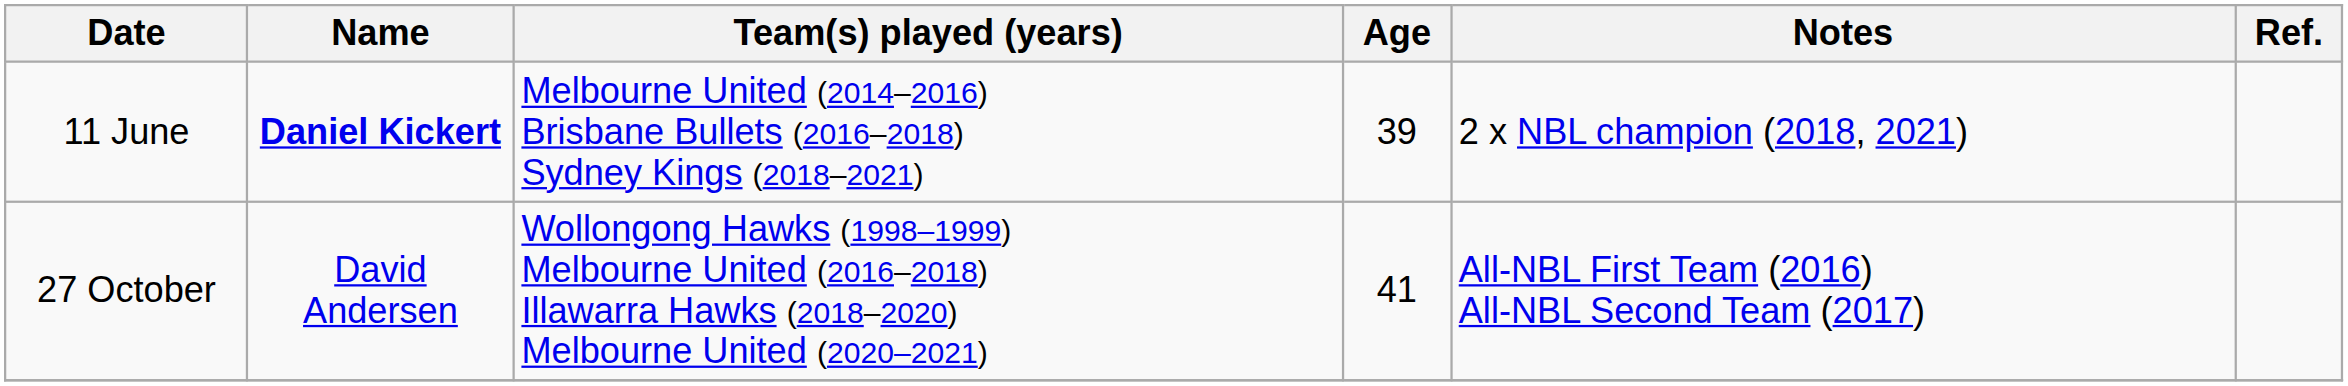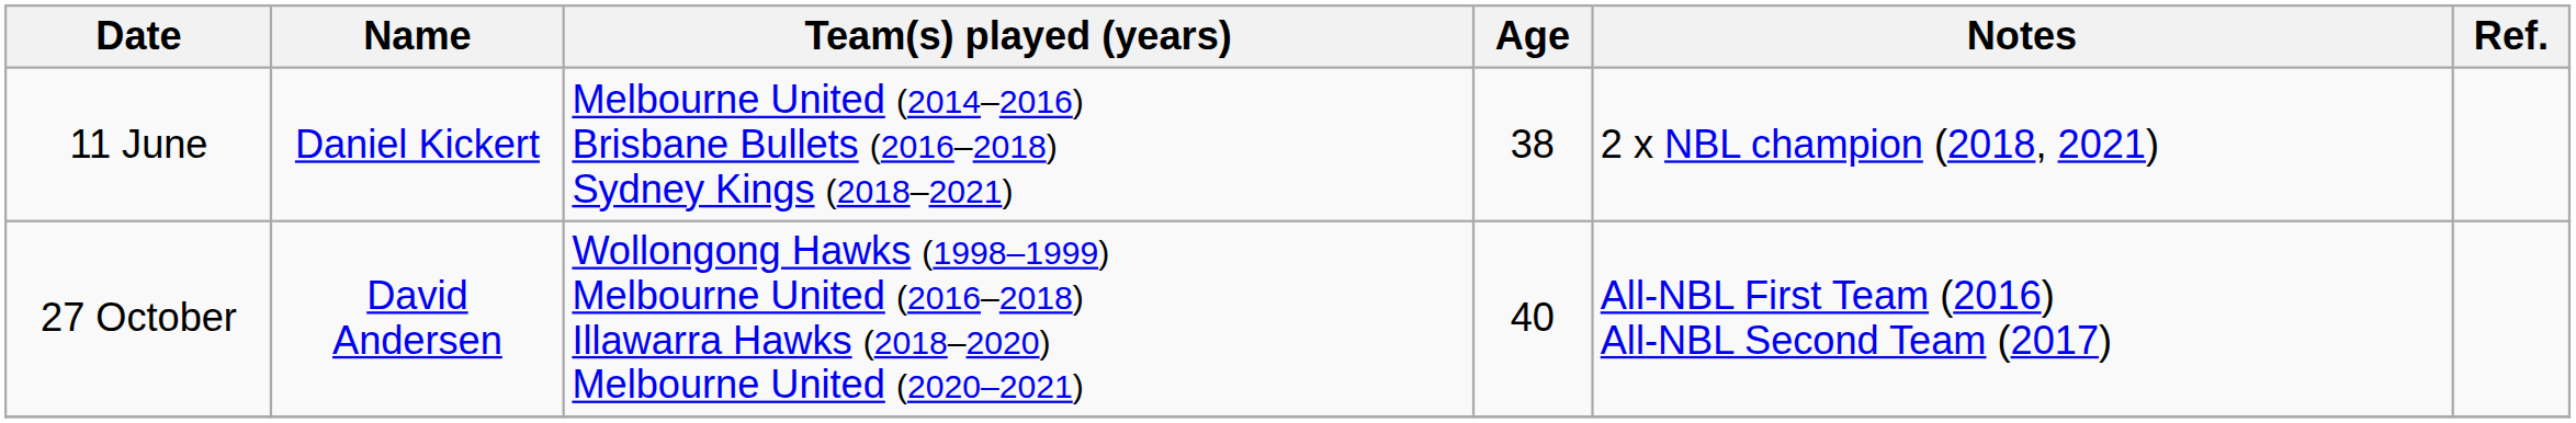11 June | Name: bold -> normal
11 June | Age: 39 -> 38
27 October | Age: 41 -> 40
